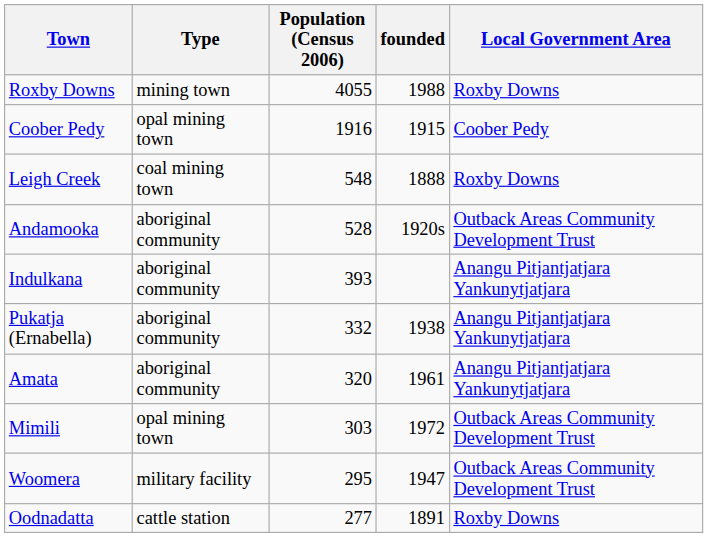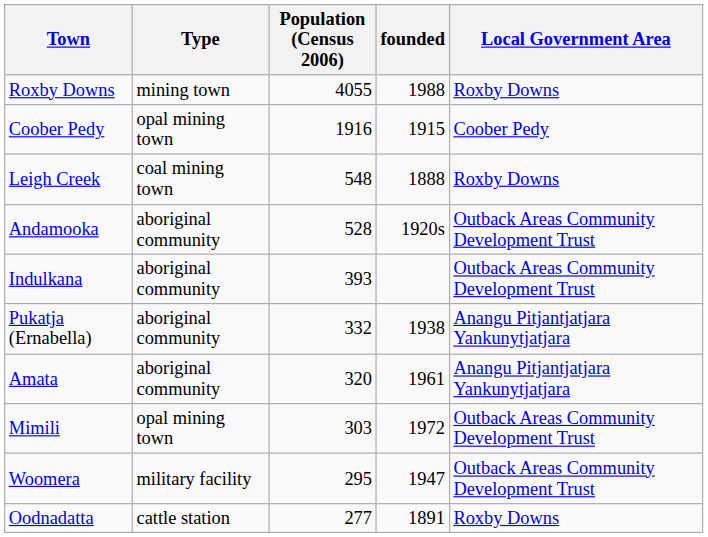Indulkana | Local Government Area: Anangu Pitjantjatjara Yankunytjatjara -> Outback Areas Community Development Trust
